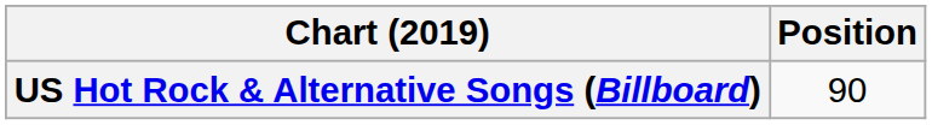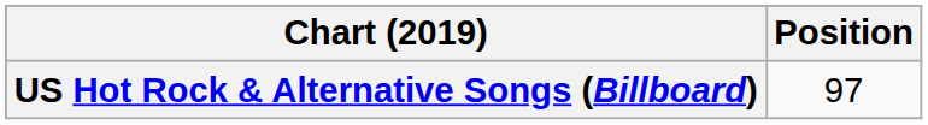US Hot Rock & Alternative Songs (Billboard) | Position: 90 -> 97
